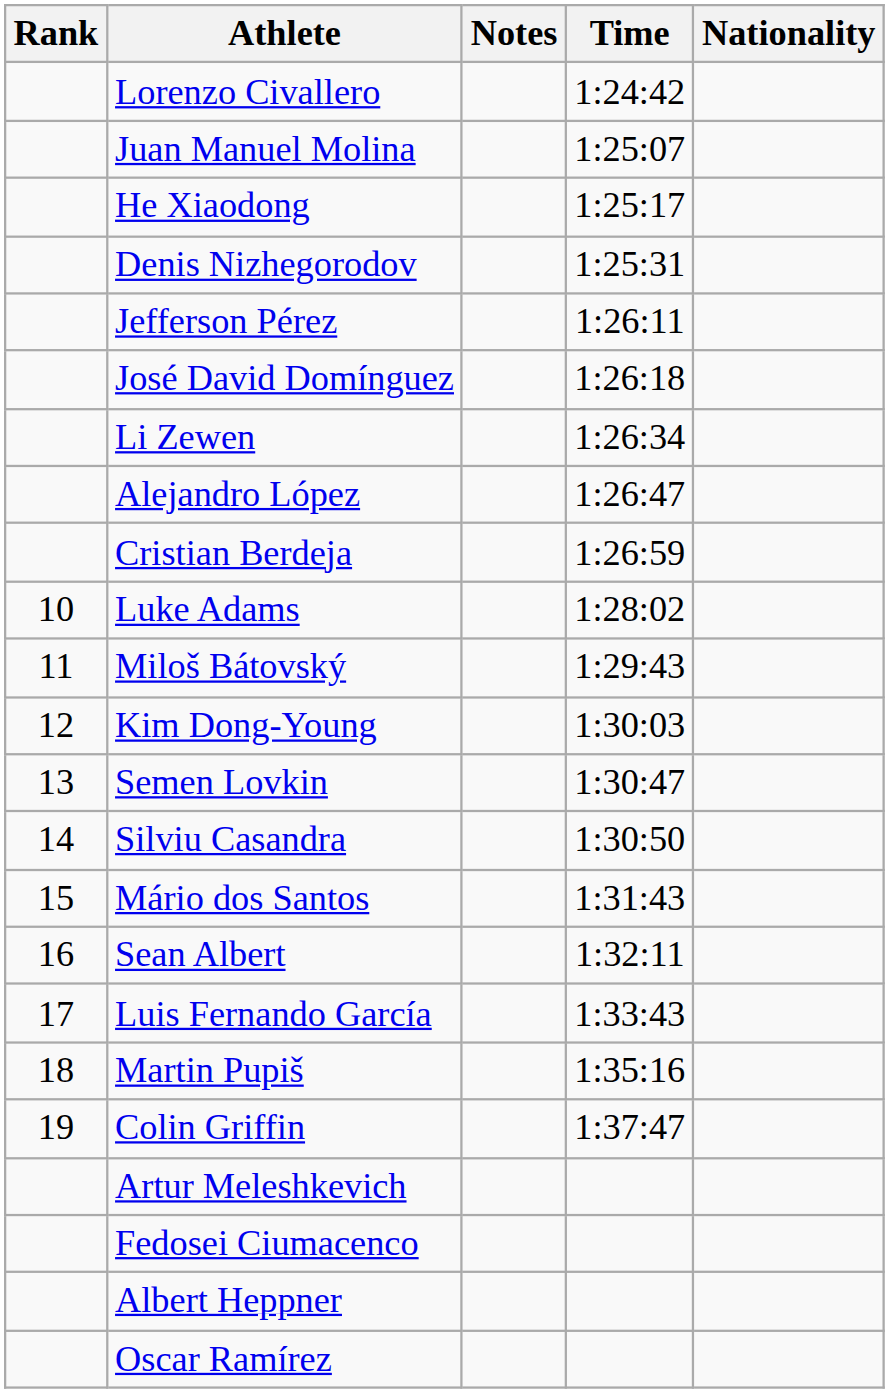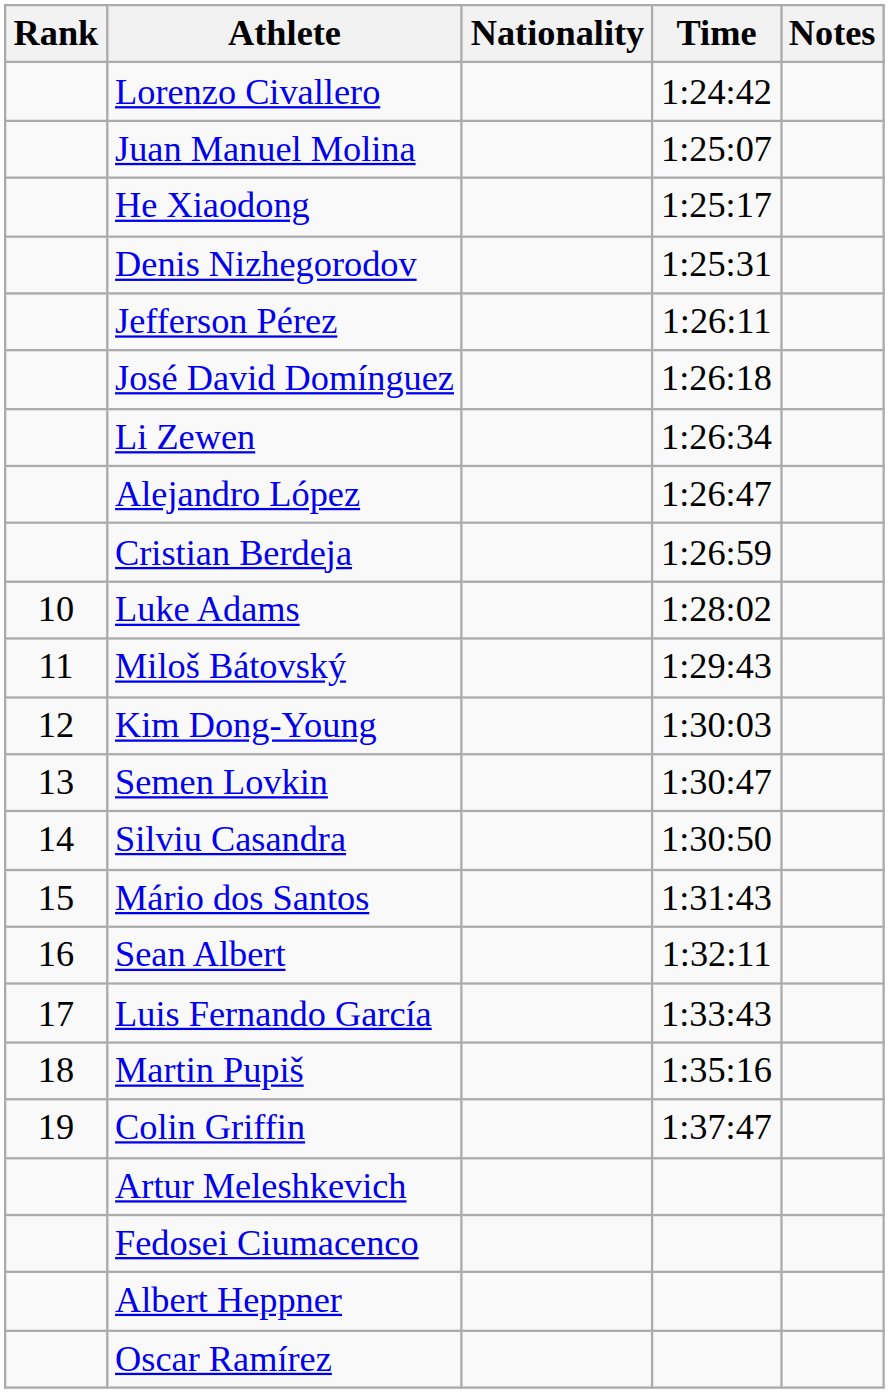columns swapped: Nationality <-> Notes
